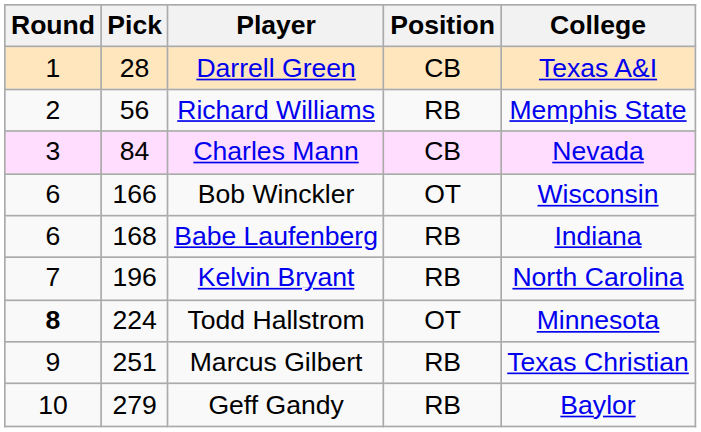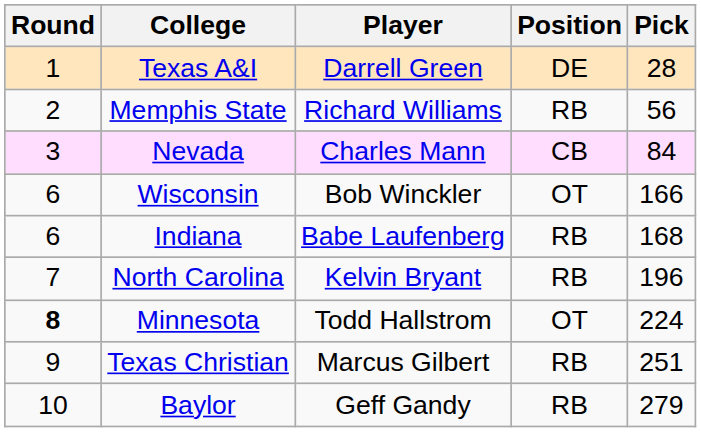columns swapped: Pick <-> College
Darrell Green | Position: CB -> DE
